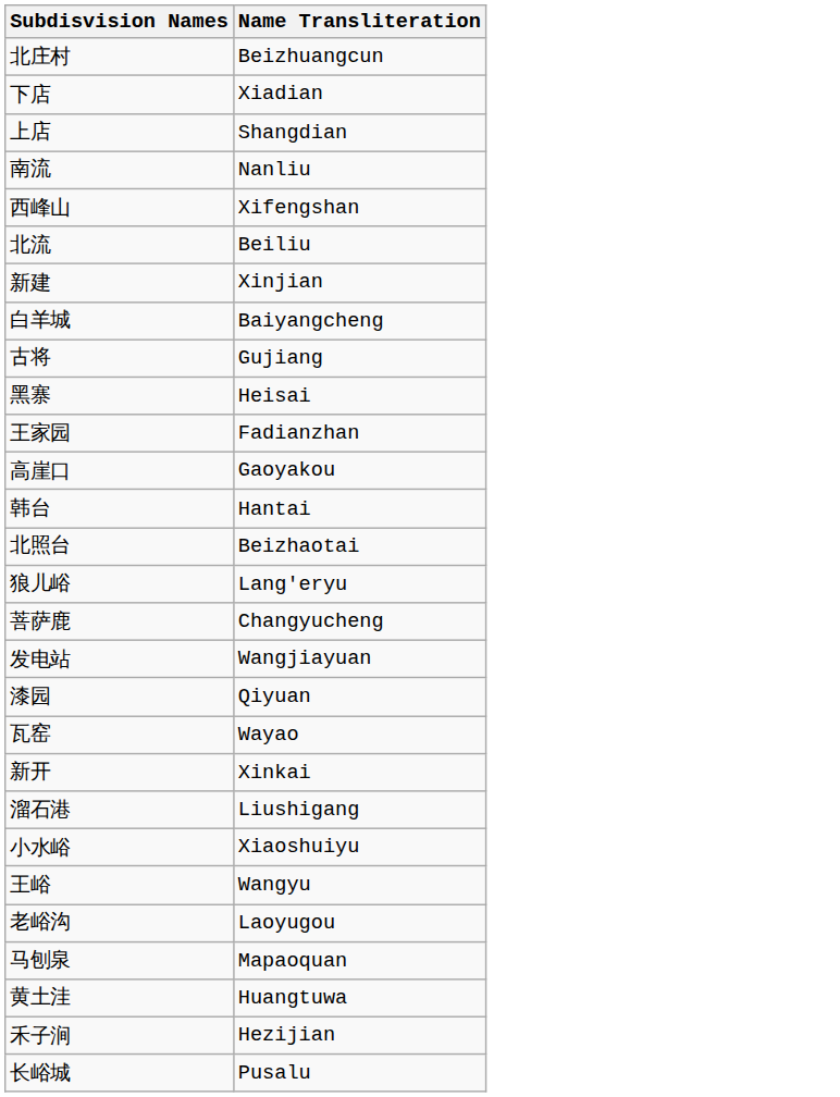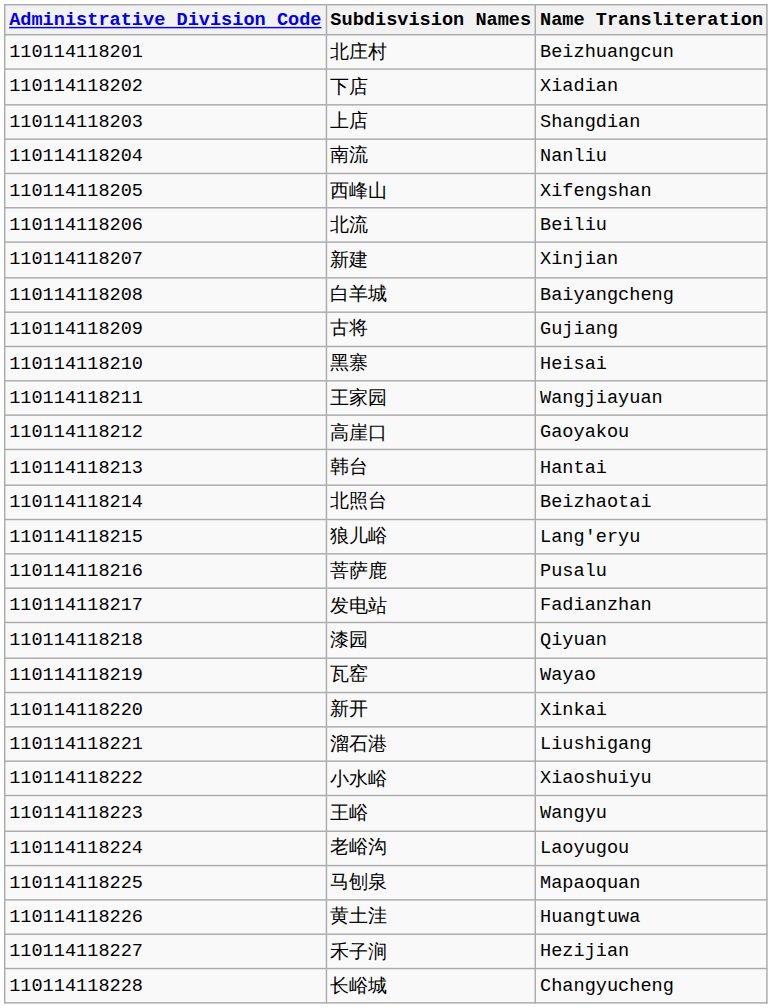+ column: Administrative Division Code | 110114118201 | 110114118202 | 110114118203 | 110114118204 | 110114118205 | 110114118206 | 110114118207 | 110114118208 | 110114118209 | 110114118210 | 110114118211 | 110114118212 | 110114118213 | 110114118214 | 110114118215 | 110114118216 | 110114118217 | 110114118218 | 110114118219 | 110114118220 | 110114118221 | 110114118222 | 110114118223 | 110114118224 | 110114118225 | 110114118226 | 110114118227 | 110114118228
王家园 | Name Transliteration: Fadianzhan -> Wangjiayuan
菩萨鹿 | Name Transliteration: Changyucheng -> Pusalu
发电站 | Name Transliteration: Wangjiayuan -> Fadianzhan
长峪城 | Name Transliteration: Pusalu -> Changyucheng
